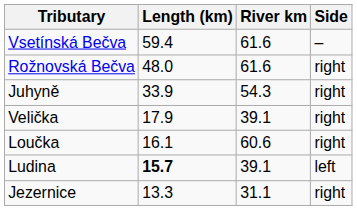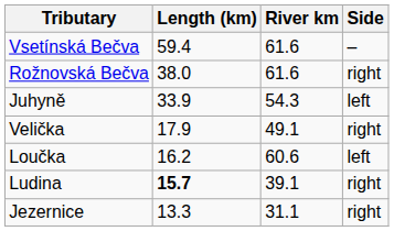Rožnovská Bečva | Length (km): 48.0 -> 38.0
Juhyně | Side: right -> left
Velička | River km: 39.1 -> 49.1
Loučka | Length (km): 16.1 -> 16.2
Loučka | Side: right -> left
Ludina | Side: left -> right
